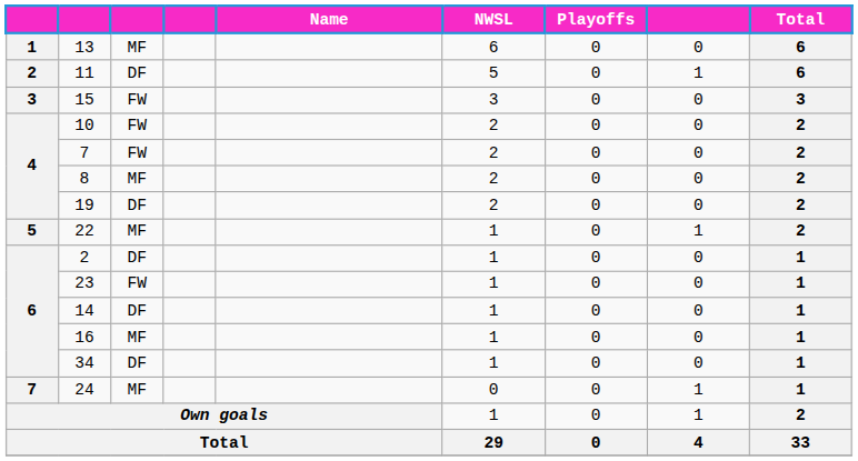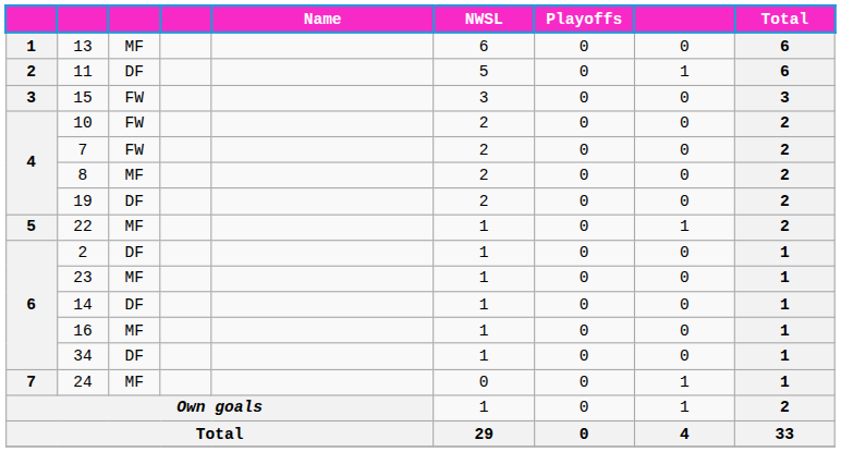23 | column 3: FW -> MF
